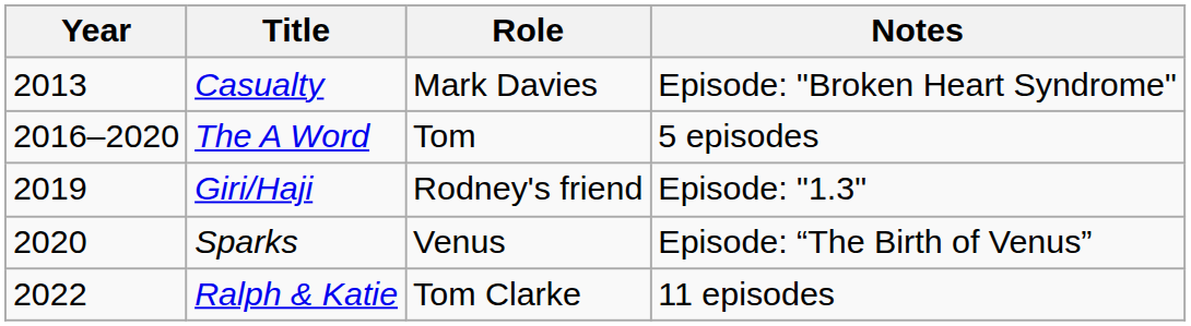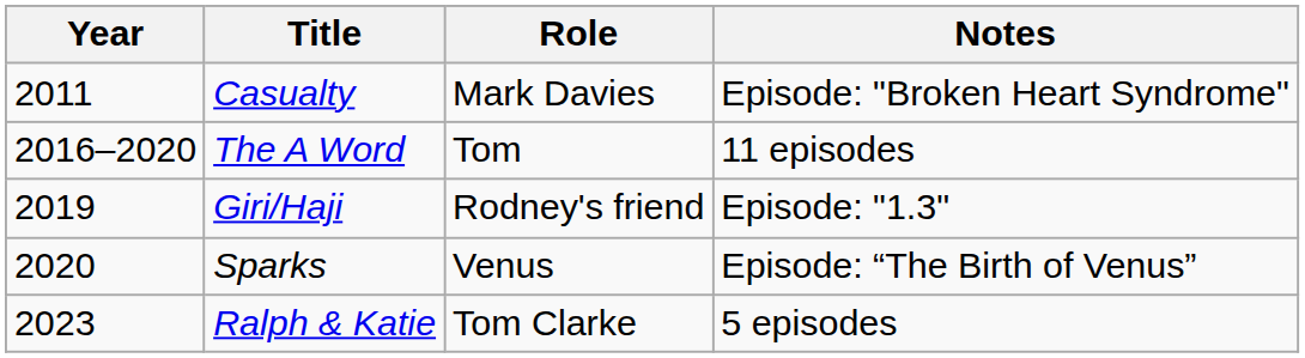Casualty | Year: 2013 -> 2011
The A Word | Notes: 5 episodes -> 11 episodes
Ralph & Katie | Year: 2022 -> 2023
Ralph & Katie | Notes: 11 episodes -> 5 episodes
